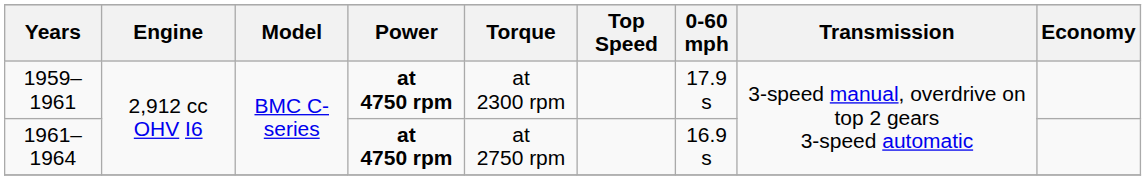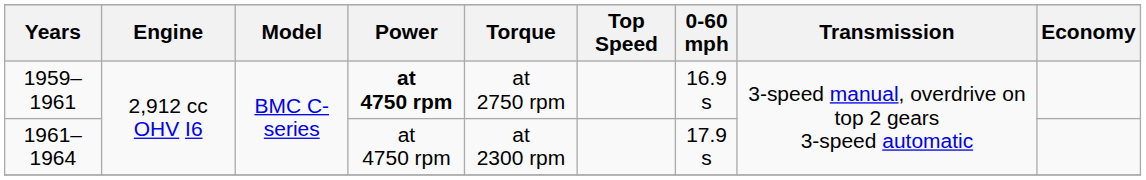1959–1961 | Torque: at 2300 rpm -> at 2750 rpm
1959–1961 | 0-60 mph: 17.9 s -> 16.9 s
1961–1964 | Power: bold -> normal
1961–1964 | Torque: at 2750 rpm -> at 2300 rpm
1961–1964 | 0-60 mph: 16.9 s -> 17.9 s
